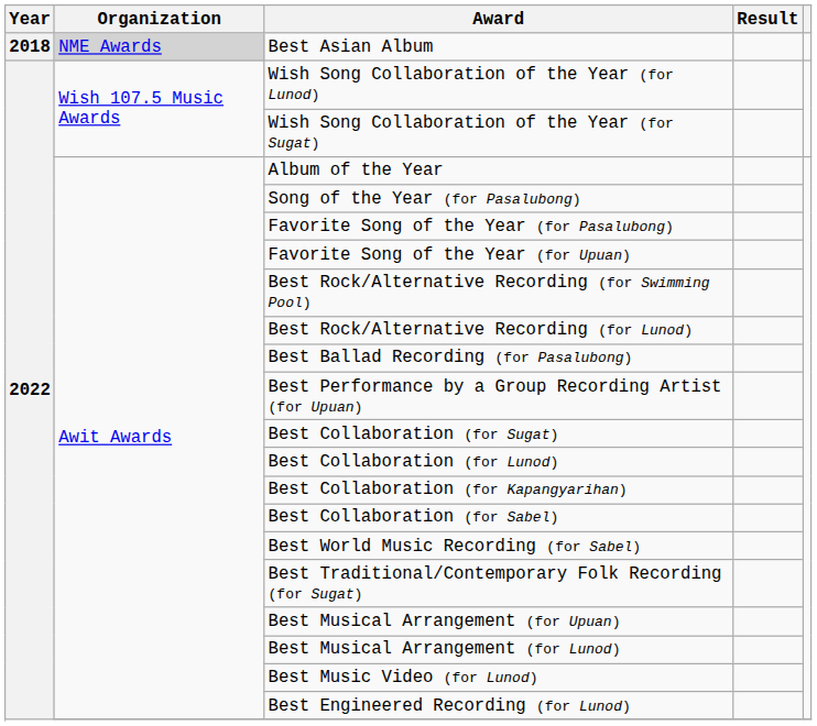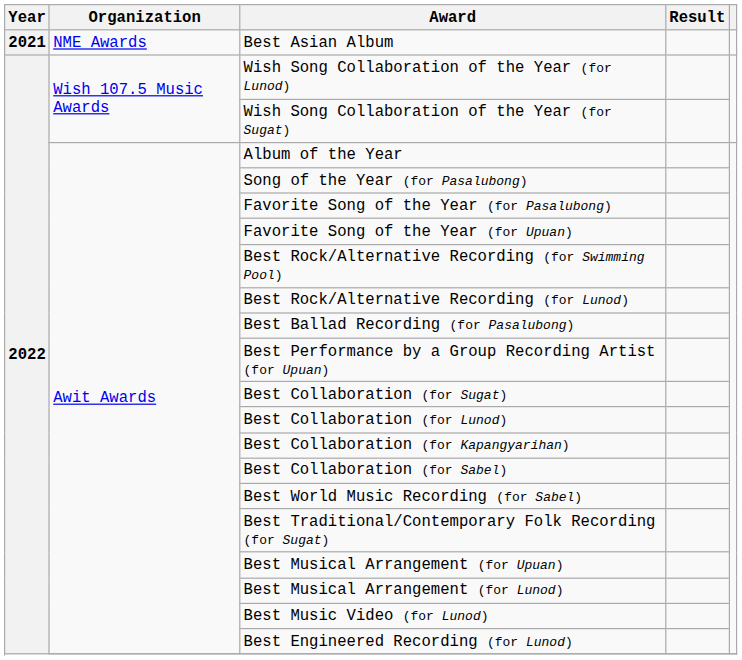Best Asian Album | Year: 2018 -> 2021
Best Asian Album | Organization: lightgrey background -> no background
